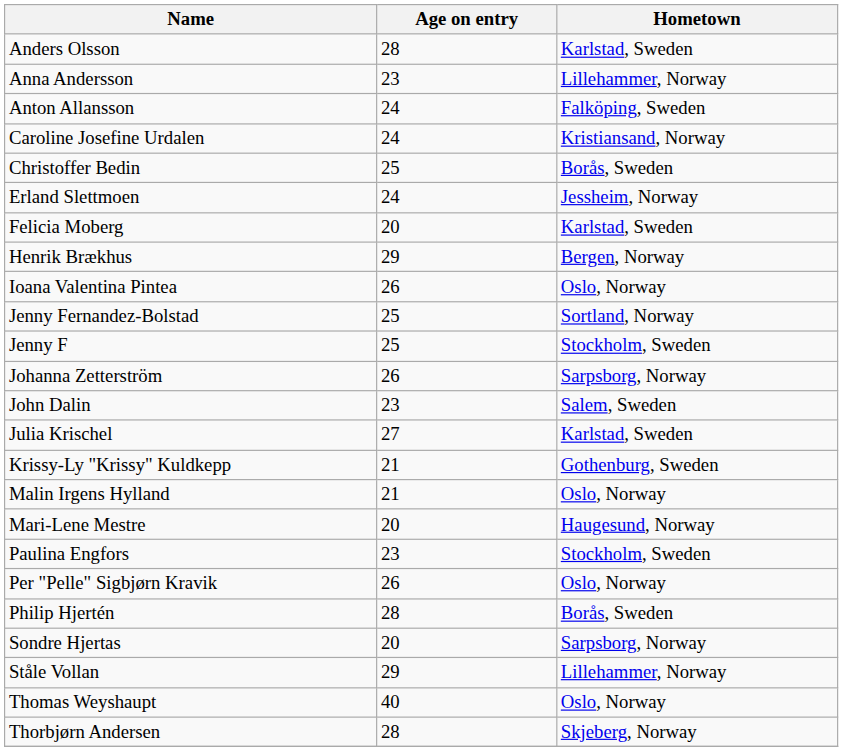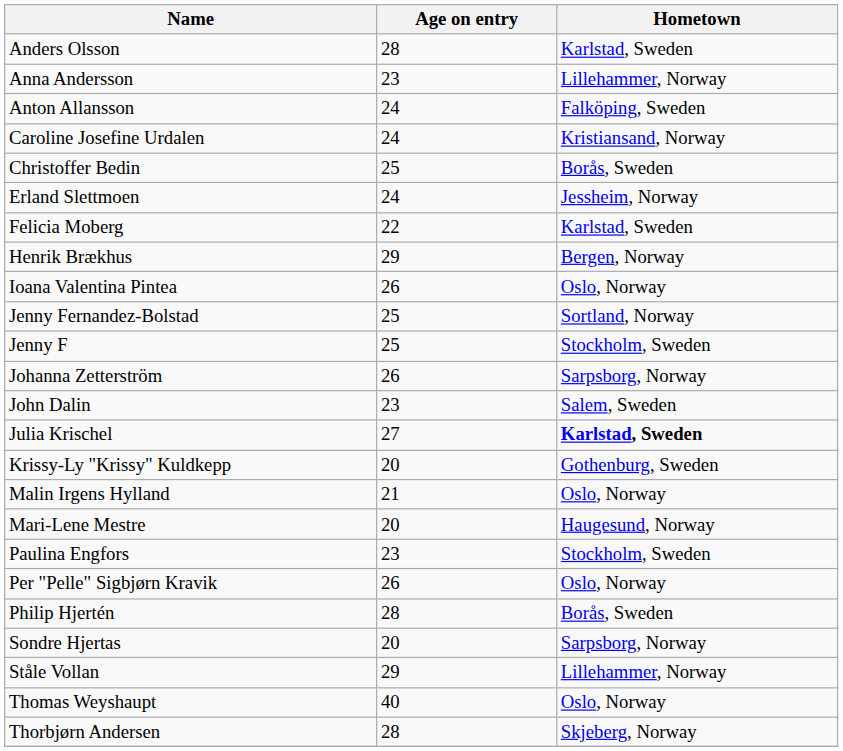Felicia Moberg | Age on entry: 20 -> 22
Julia Krischel | Hometown: normal -> bold
Krissy-Ly "Krissy" Kuldkepp | Age on entry: 21 -> 20
